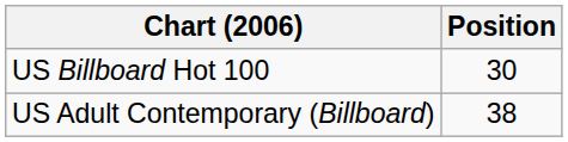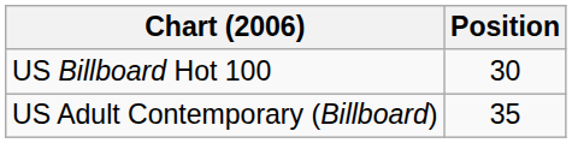US Adult Contemporary (Billboard) | Position: 38 -> 35
